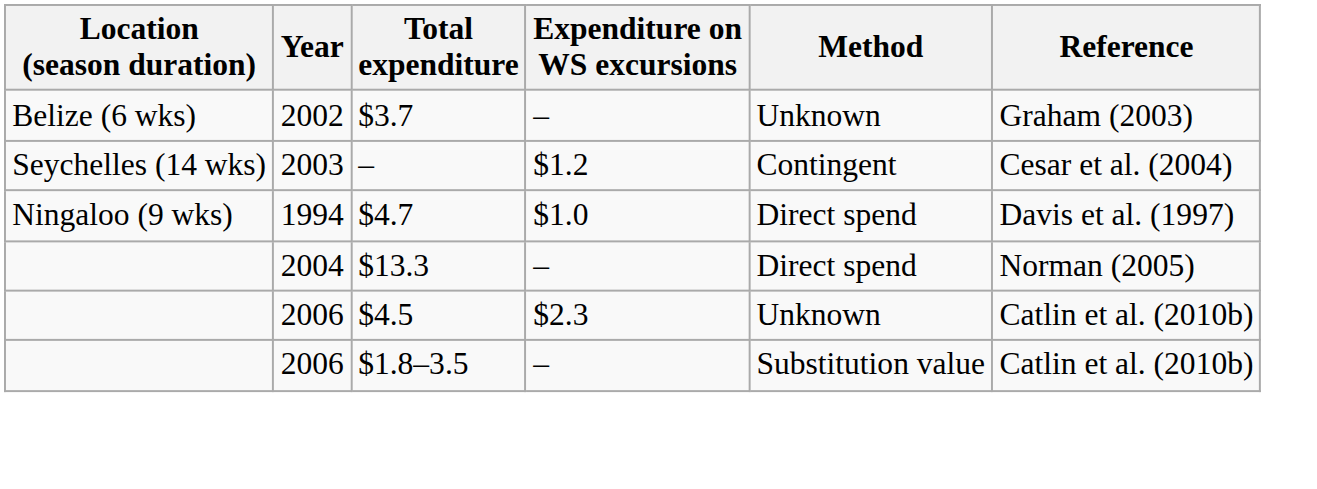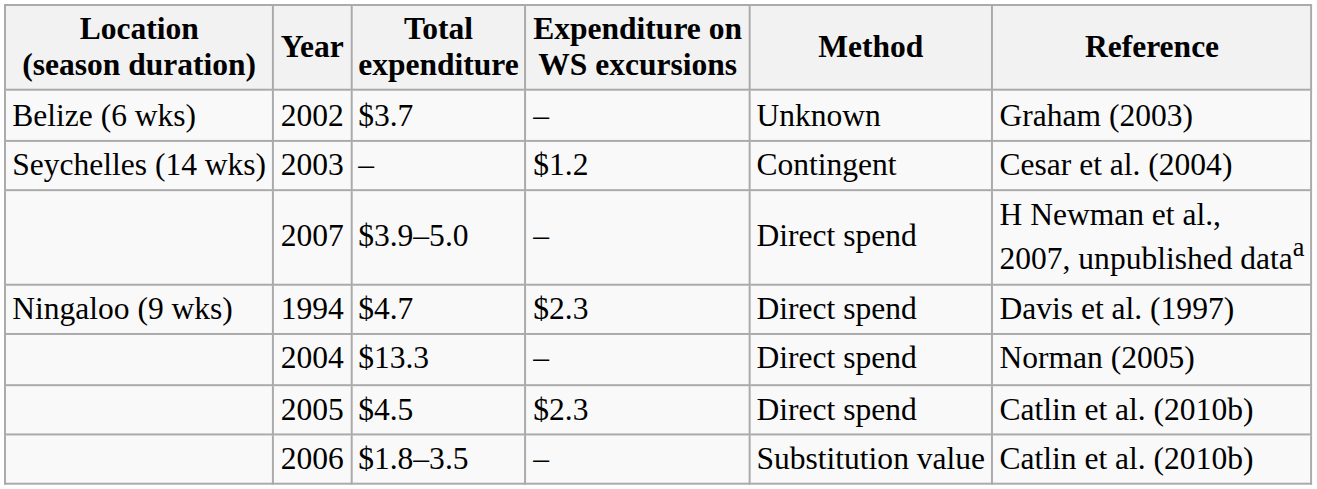+ row: 2007 | $3.9–5.0 | – | Direct spend | H Newman et al., 2007, unpublished dataa
$4.7 | Expenditure on WS excursions: $1.0 -> $2.3
$4.5 | Year: 2006 -> 2005
$4.5 | Method: Unknown -> Direct spend
